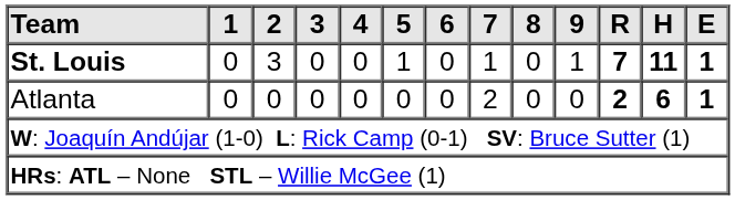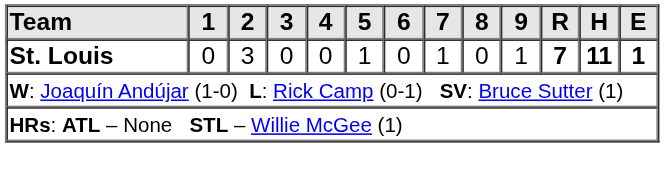- row: Atlanta | 0 | 0 | 0 | 0 | 0 | 0 | 2 | 0 | 0 | 2 | 6 | 1
